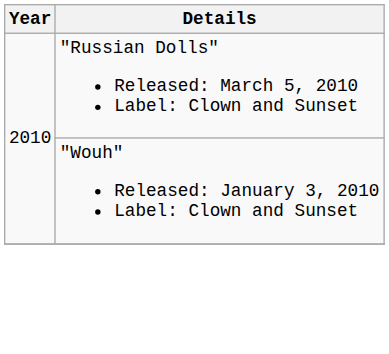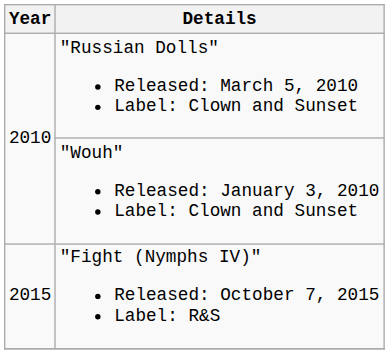+ row: 2015 | "Fight (Nymphs IV)" Released: October 7, 2015 Label: R&S
